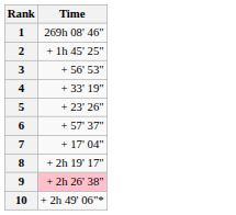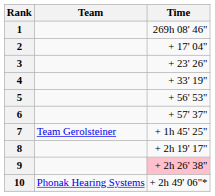+ column: Team | Team Gerolsteiner | Phonak Hearing Systems
2 | Time: + 1h 45' 25" -> + 17' 04"
3 | Time: + 56' 53" -> + 23' 26"
5 | Time: + 23' 26" -> + 56' 53"
7 | Time: + 17' 04" -> + 1h 45' 25"
